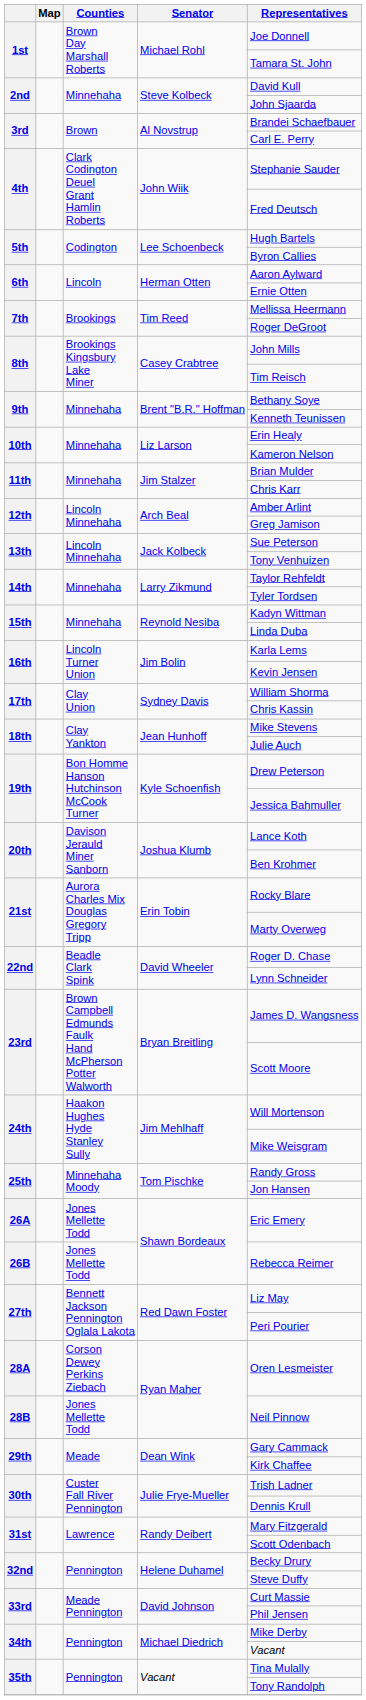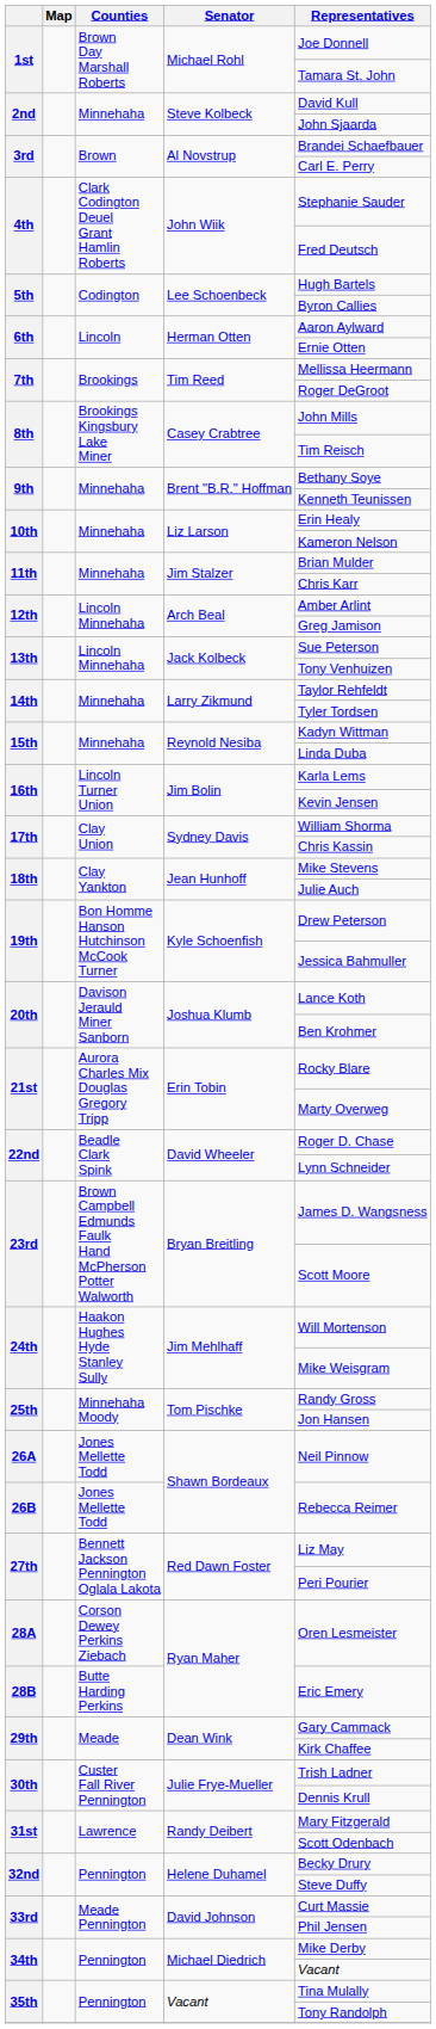26A | Representatives: Eric Emery -> Neil Pinnow
28B | Counties: Jones Mellette Todd -> Butte Harding Perkins
28B | Representatives: Neil Pinnow -> Eric Emery
